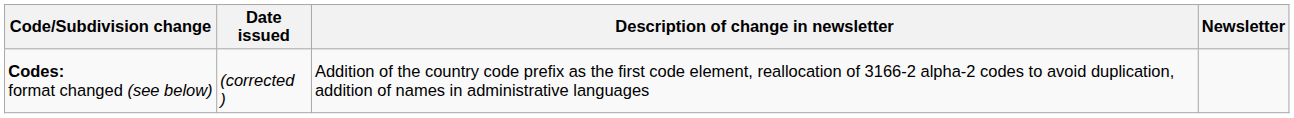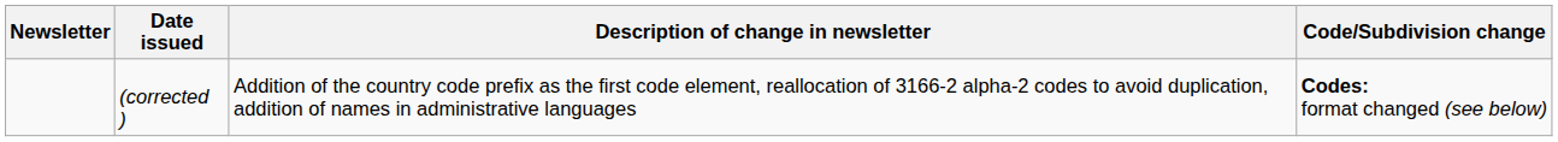columns swapped: Newsletter <-> Code/Subdivision change
